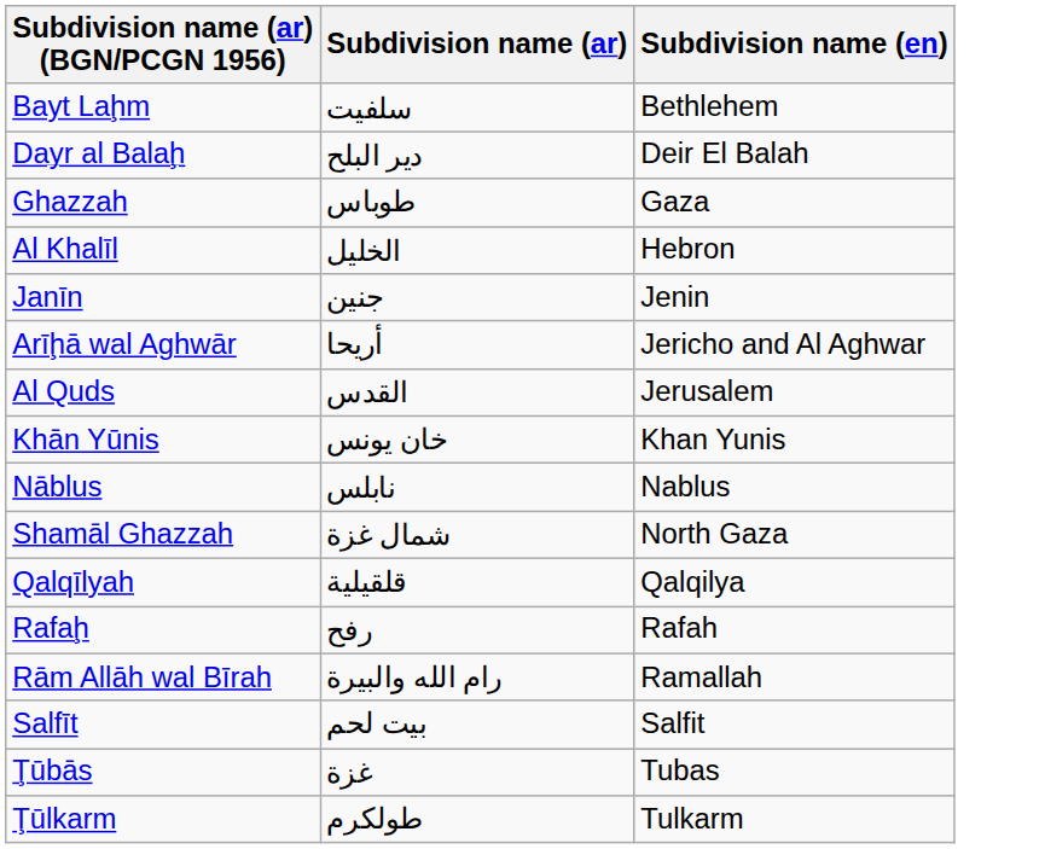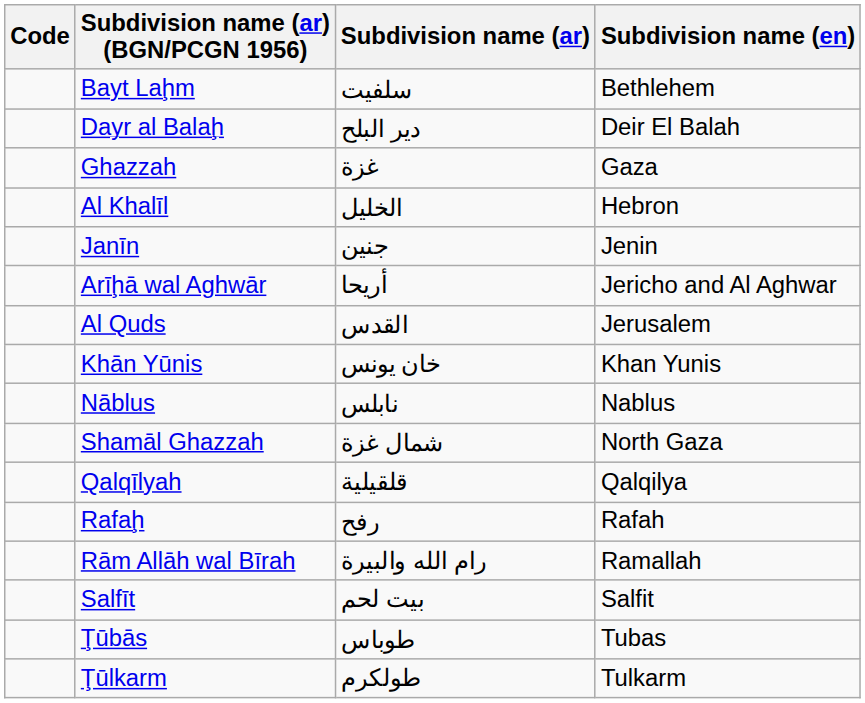+ column: Code
Ghazzah | Subdivision name (ar): طوباس -> غزة
Ţūbās | Subdivision name (ar): غزة -> طوباس
